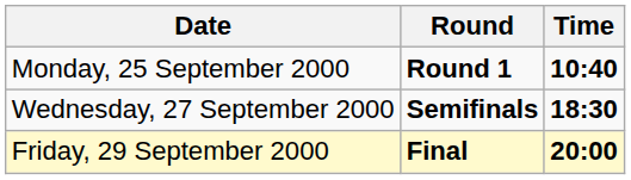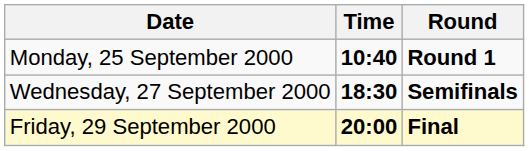columns swapped: Time <-> Round
